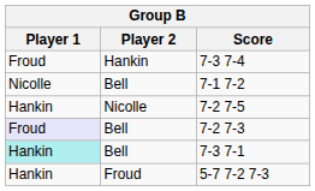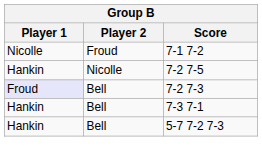- row: Froud | Hankin | 7-3 7-4
7-1 7-2 | Player 2: Bell -> Froud
7-3 7-1 | Player 1: paleturquoise background -> no background
5-7 7-2 7-3 | Player 2: Froud -> Bell
